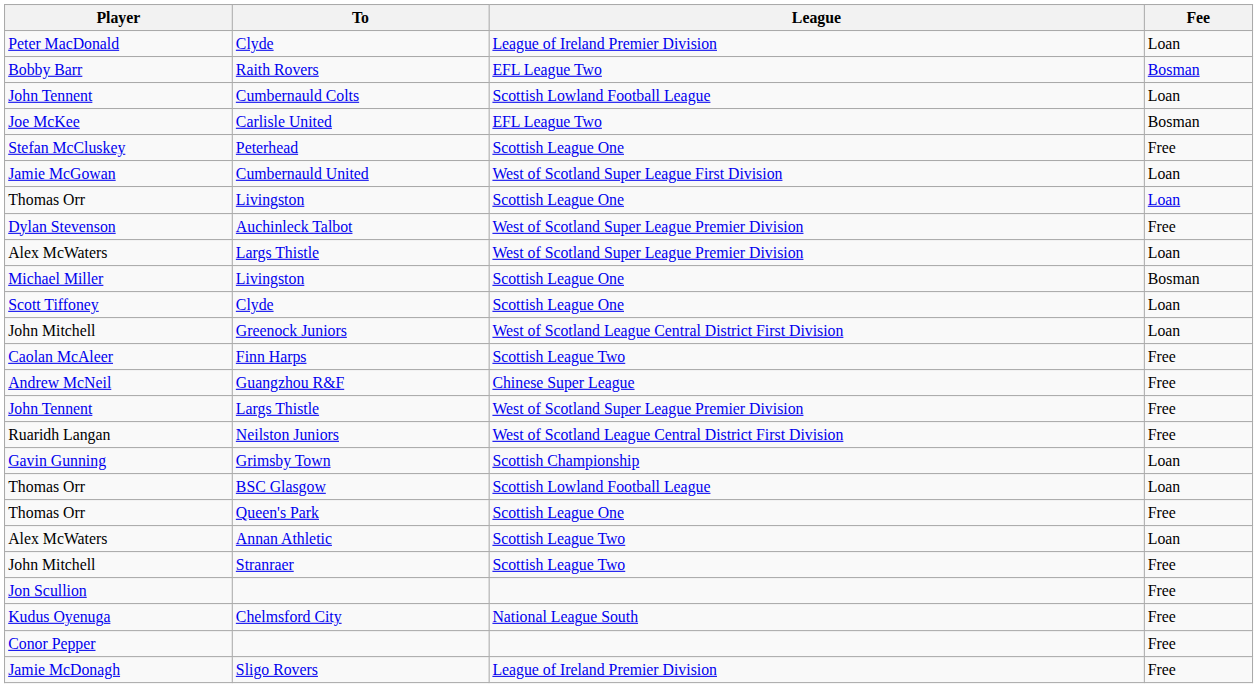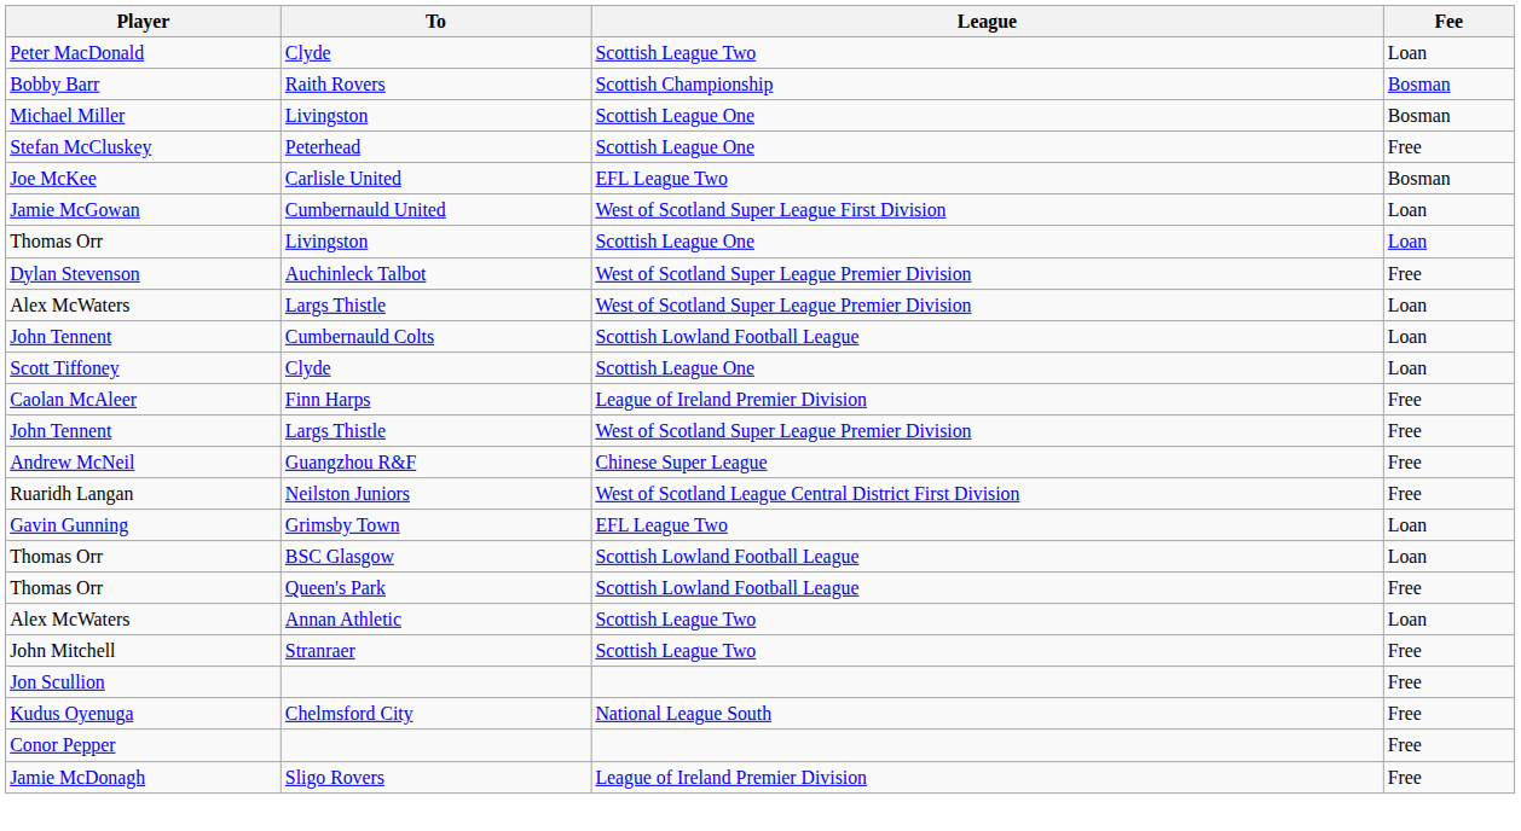Peter MacDonald / Clyde | League: League of Ireland Premier Division -> Scottish League Two
Raith Rovers | League: EFL League Two -> Scottish Championship
rows swapped: Michael Miller / Livingston <-> Cumbernauld Colts
rows swapped: Carlisle United <-> Peterhead
- row: John Mitchell | Greenock Juniors | West of Scotland League Central District First Division | Loan
Finn Harps | League: Scottish League Two -> League of Ireland Premier Division
rows swapped: John Tennent / Largs Thistle <-> Guangzhou R&F
Grimsby Town | League: Scottish Championship -> EFL League Two
Queen's Park | League: Scottish League One -> Scottish Lowland Football League
